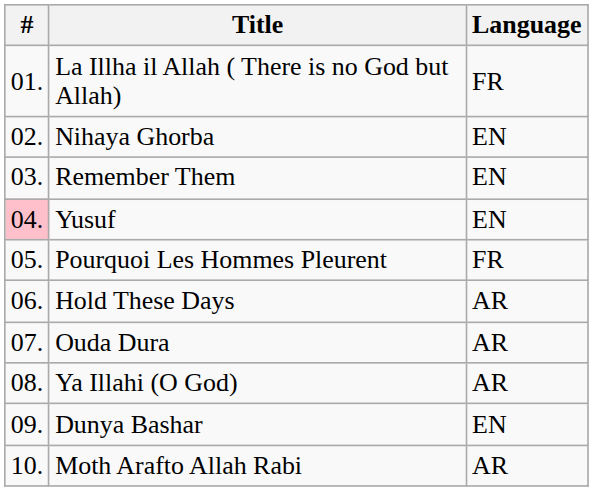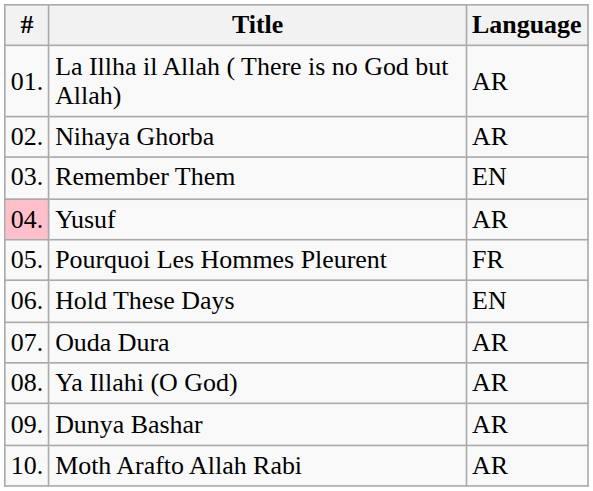La Illha il Allah ( There is no God but Allah) | Language: FR -> AR
Nihaya Ghorba | Language: EN -> AR
Yusuf | Language: EN -> AR
Hold These Days | Language: AR -> EN
Dunya Bashar | Language: EN -> AR
